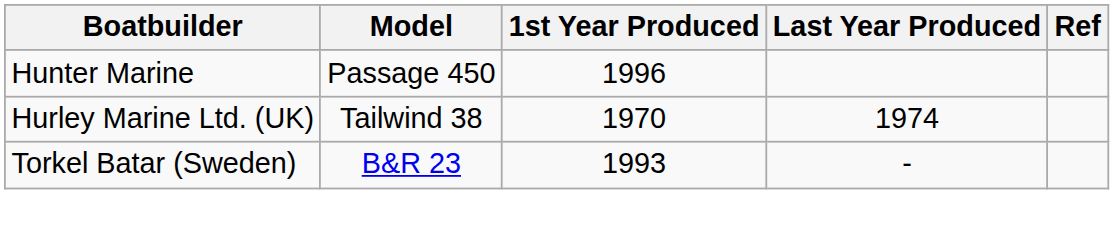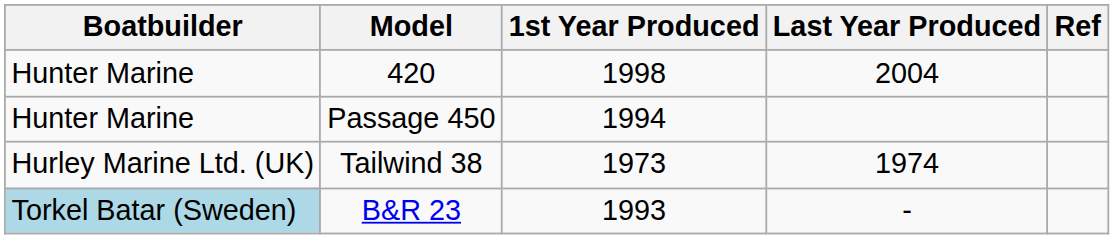+ row: Hunter Marine | 420 | 1998 | 2004
Passage 450 | 1st Year Produced: 1996 -> 1994
Tailwind 38 | 1st Year Produced: 1970 -> 1973
B&R 23 | Boatbuilder: no background -> lightblue background
